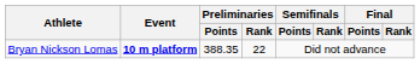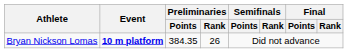Bryan Nickson Lomas | Preliminaries / Points: 388.35 -> 384.35
Bryan Nickson Lomas | Preliminaries / Rank: 22 -> 26
